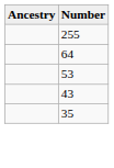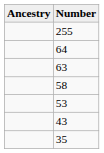+ row: 63
+ row: 58
